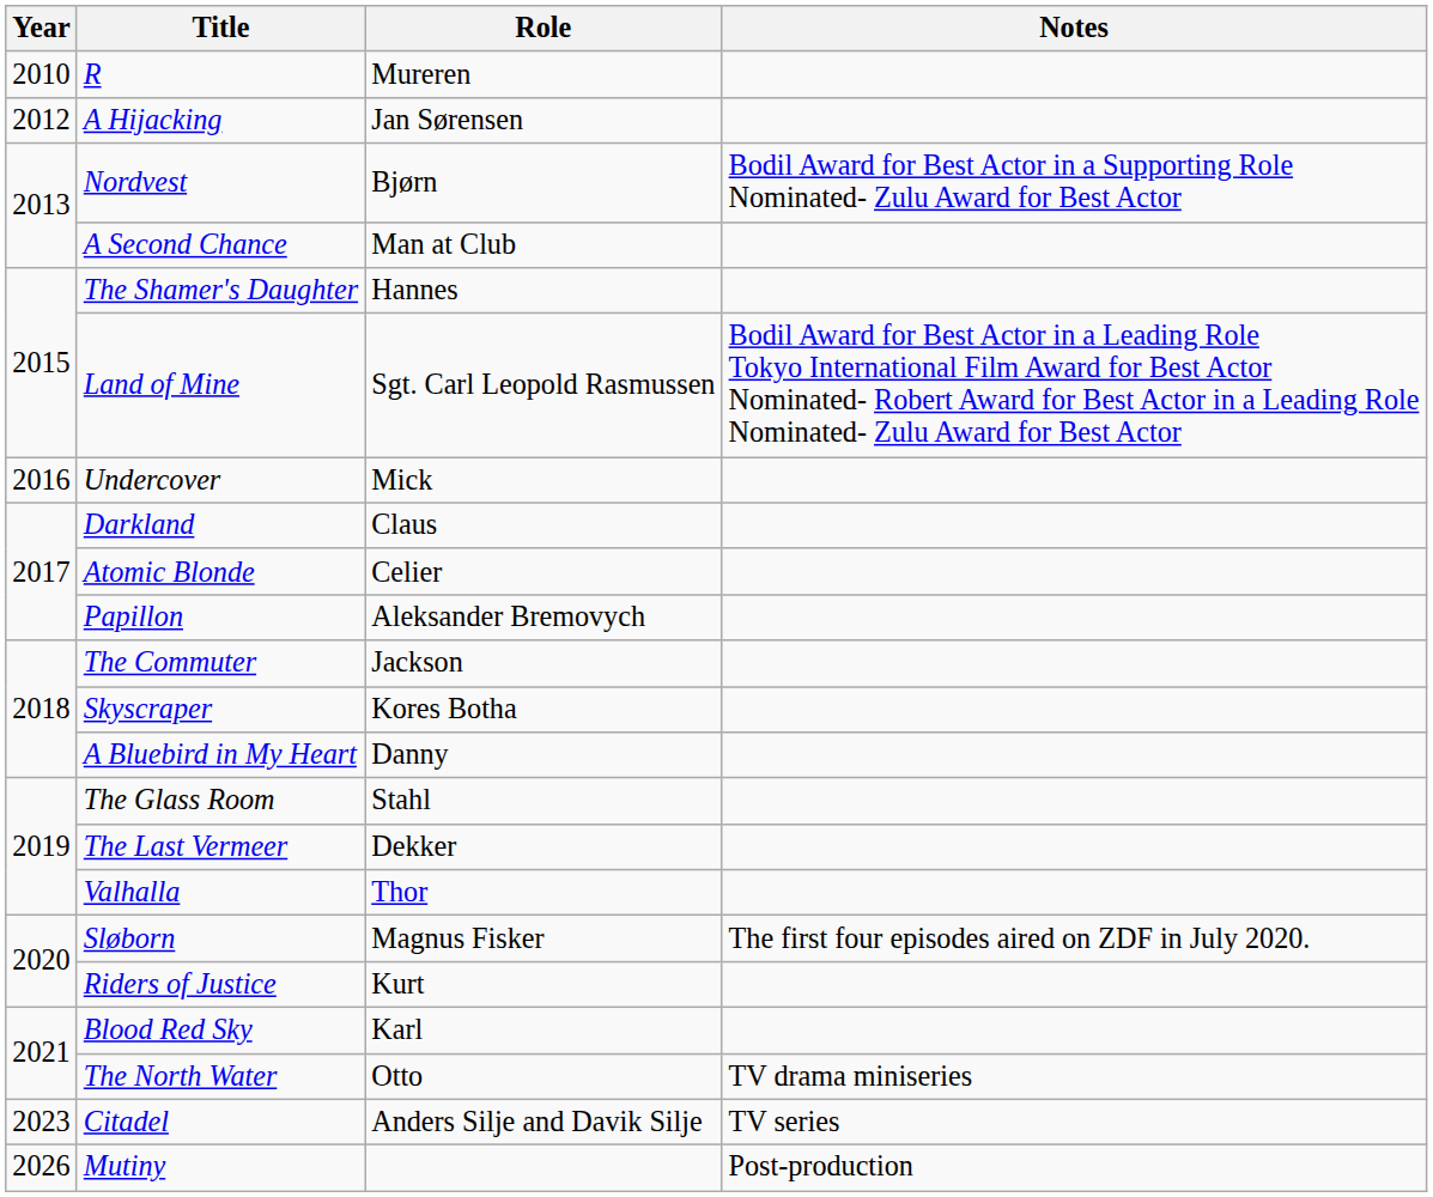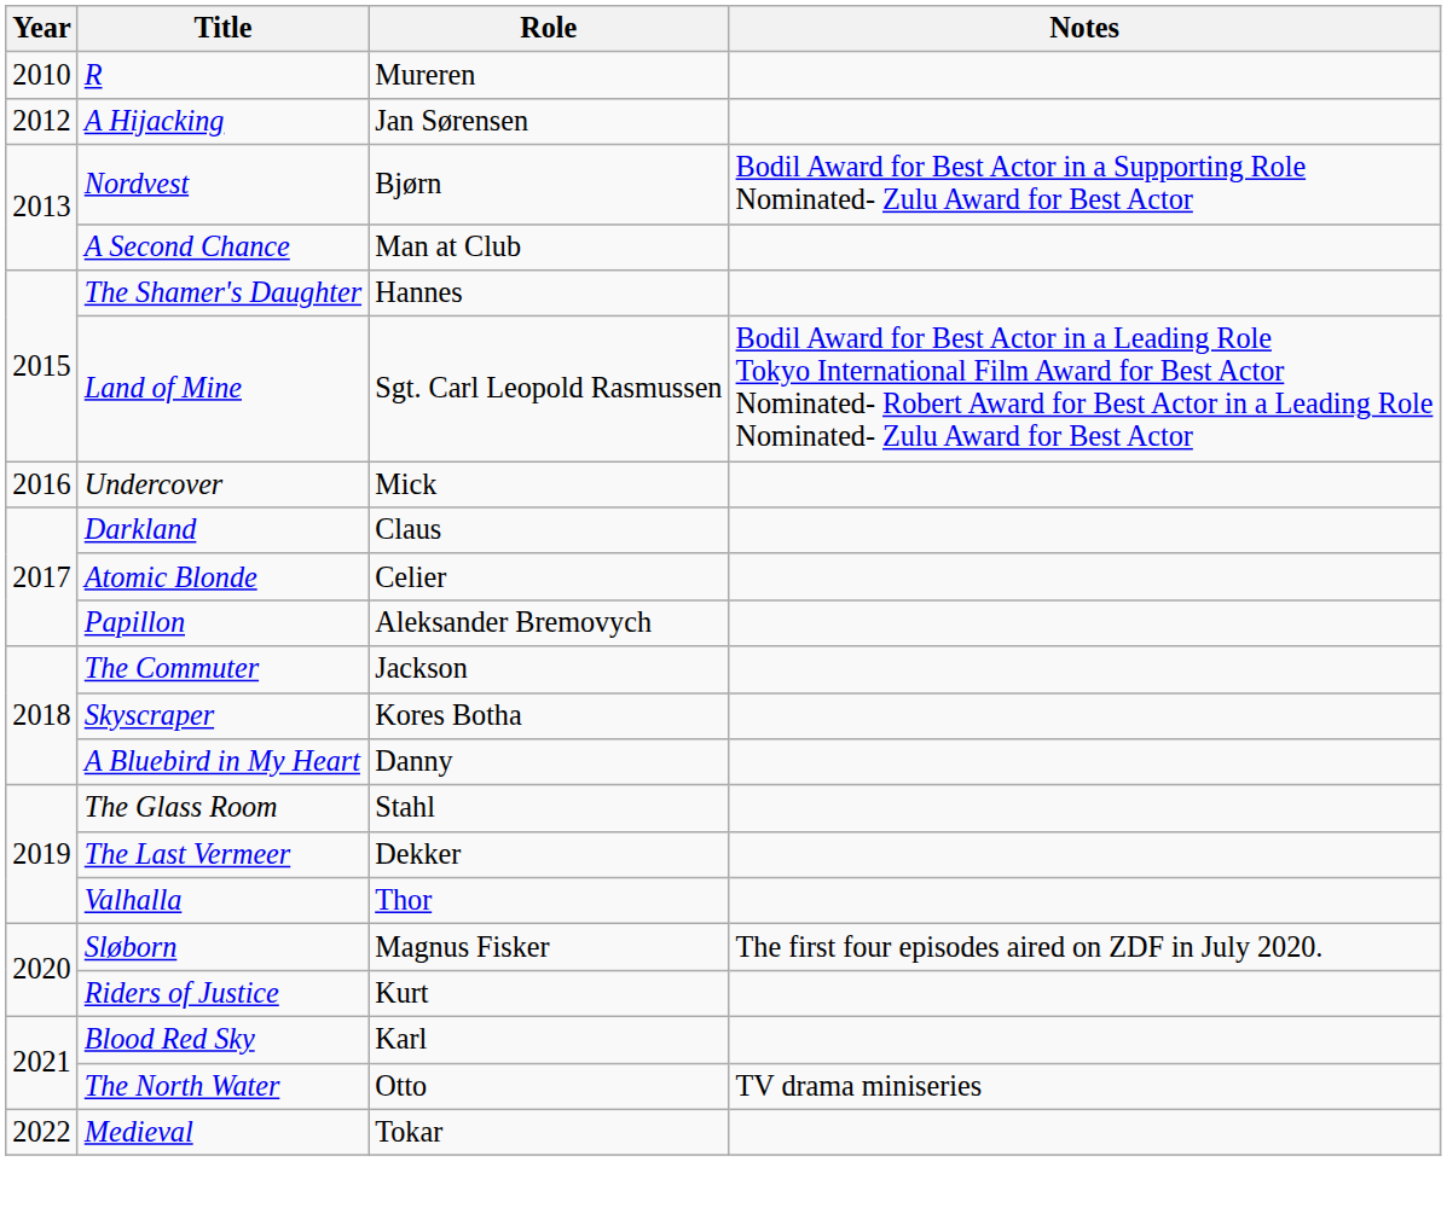+ row: 2022 | Medieval | Tokar
- row: 2023 | Citadel | Anders Silje and Davik Silje | TV series
- row: 2026 | Mutiny | Post-production
